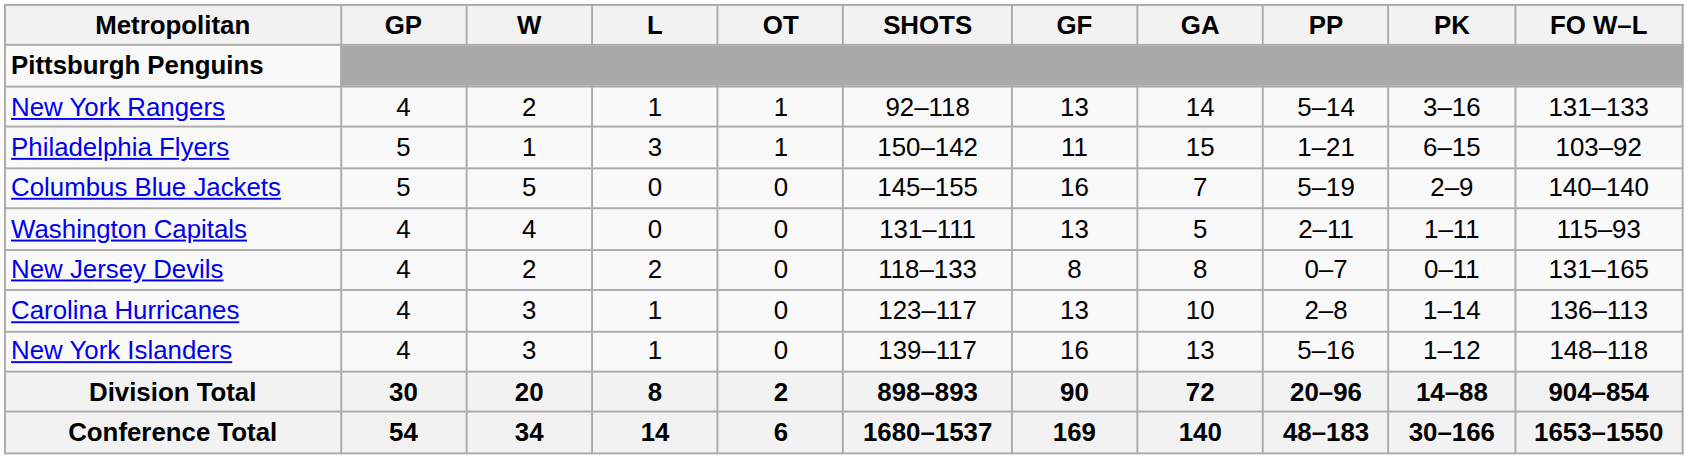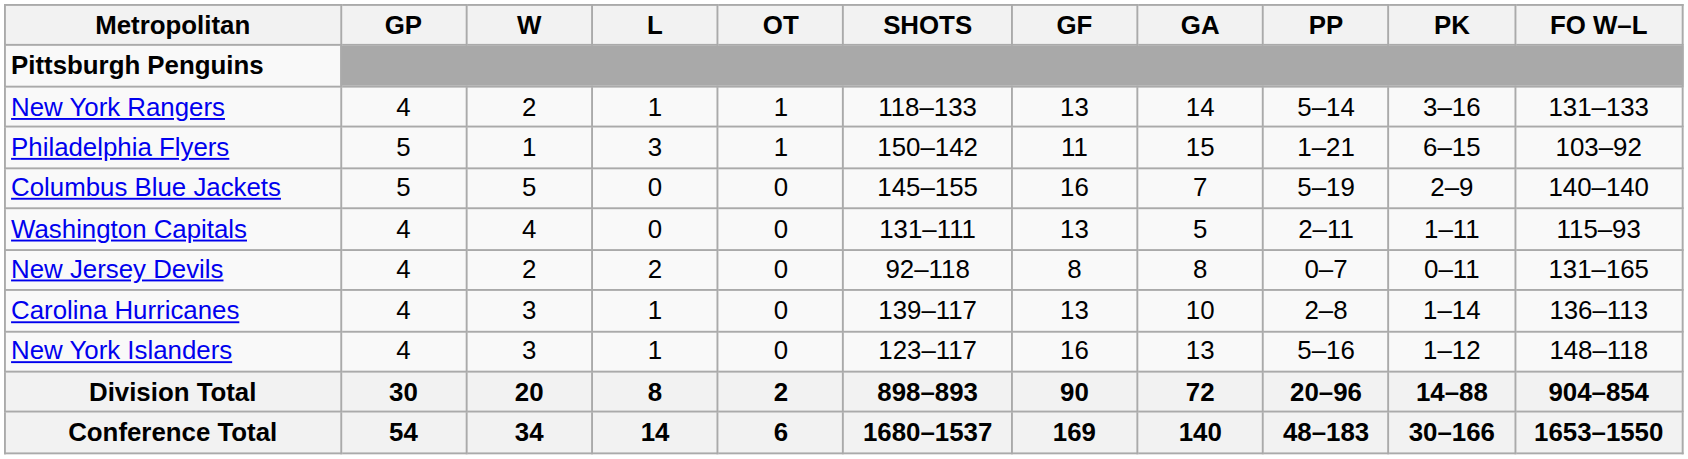New York Rangers | SHOTS: 92–118 -> 118–133
New Jersey Devils | SHOTS: 118–133 -> 92–118
Carolina Hurricanes | SHOTS: 123–117 -> 139–117
New York Islanders | SHOTS: 139–117 -> 123–117
